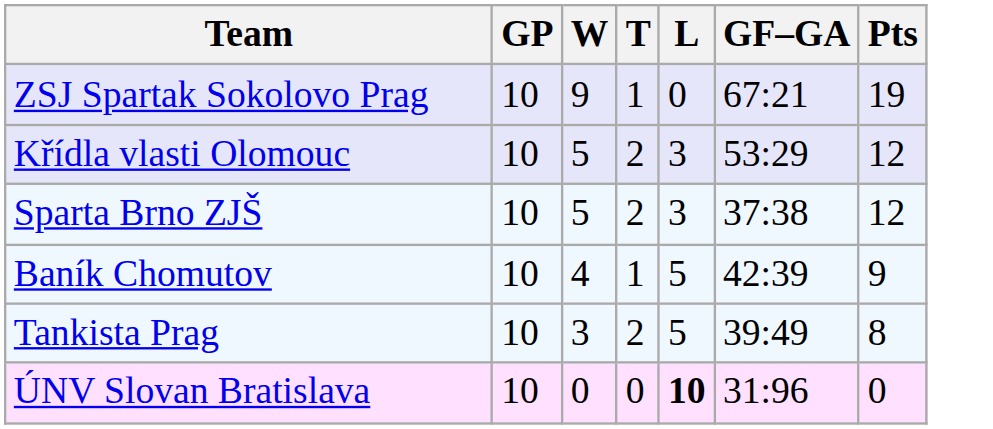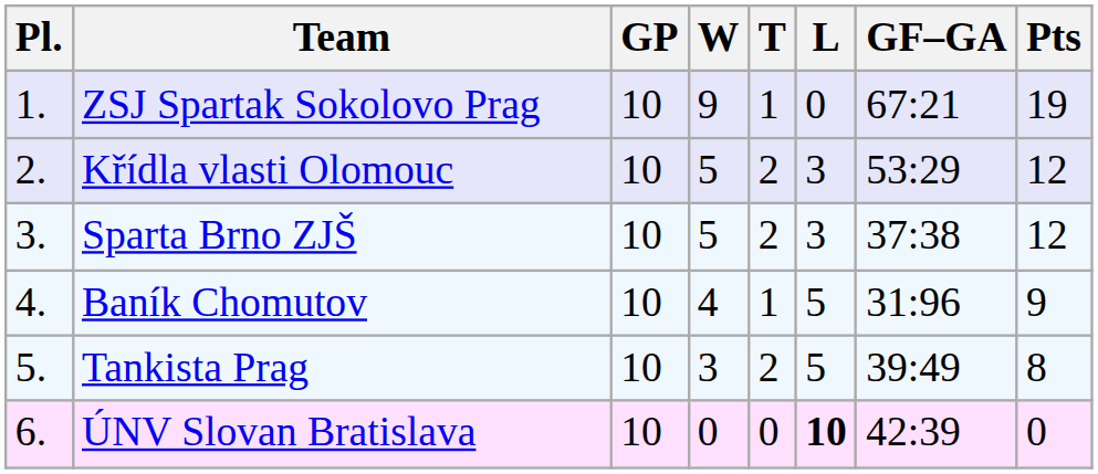+ column: Pl. | 1. | 2. | 3. | 4. | 5. | 6.
Baník Chomutov | GF–GA: 42:39 -> 31:96
ÚNV Slovan Bratislava | GF–GA: 31:96 -> 42:39
